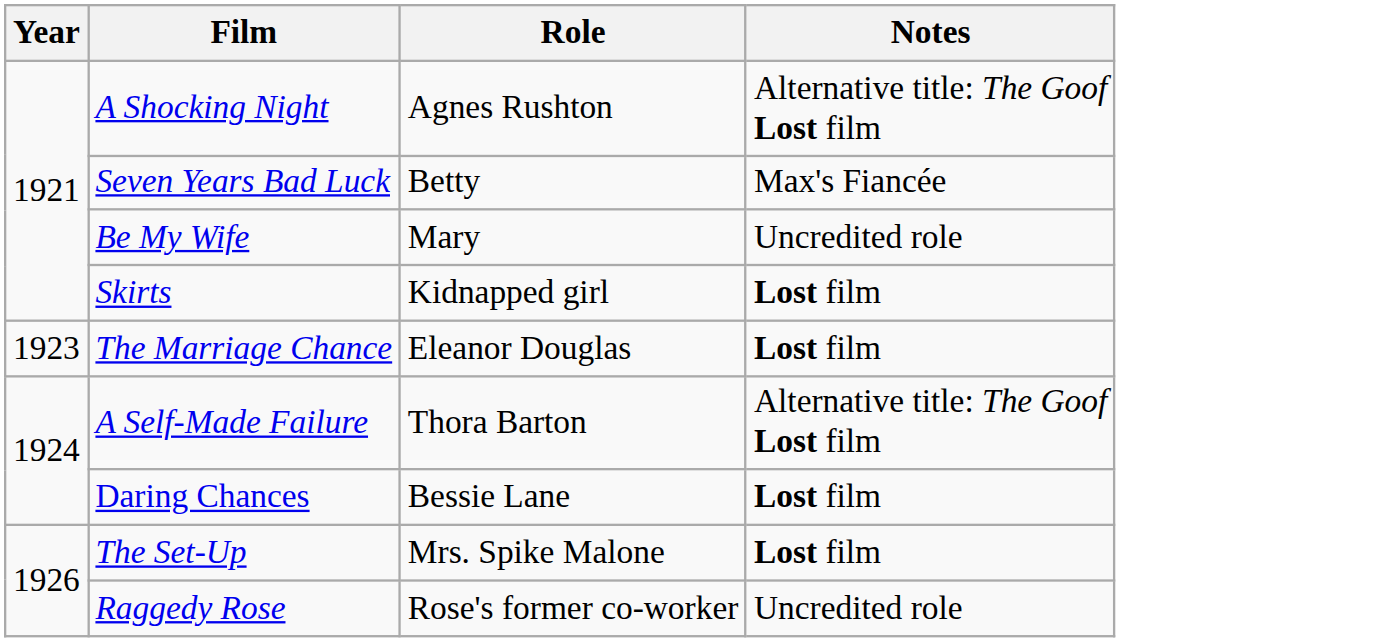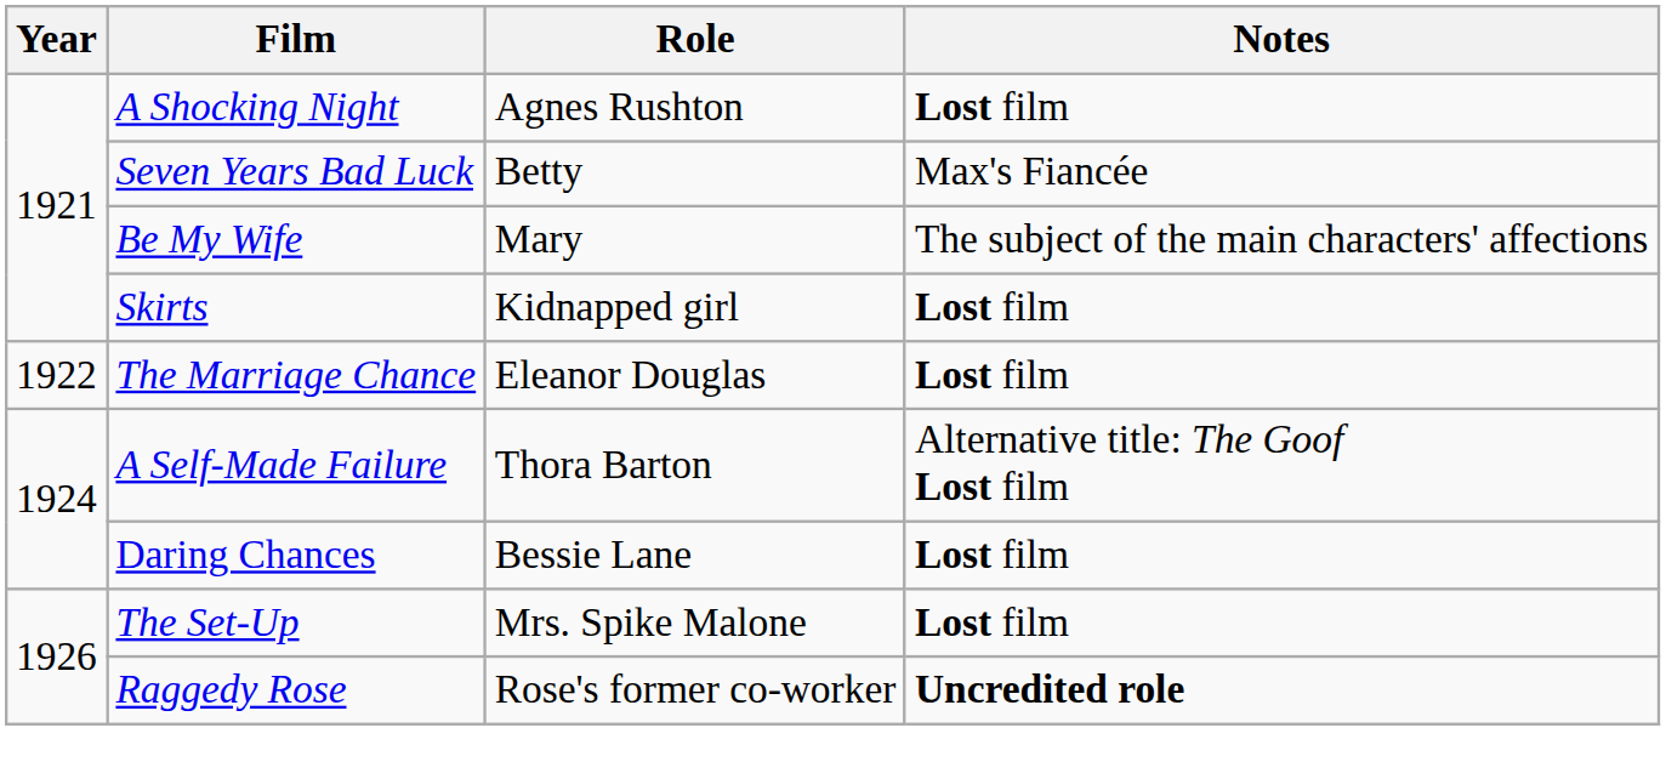A Shocking Night | Notes: Alternative title: The Goof Lost film -> Lost film
Be My Wife | Notes: Uncredited role -> The subject of the main characters' affections
The Marriage Chance | Year: 1923 -> 1922
Raggedy Rose | Notes: normal -> bold
